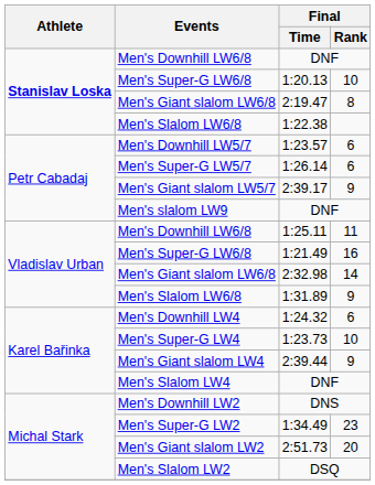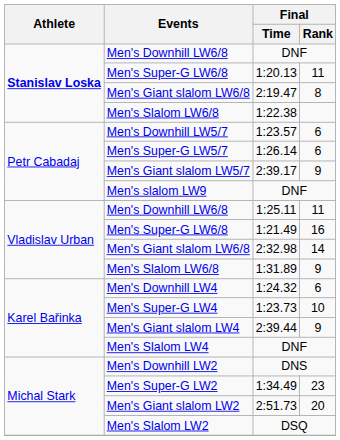1:20.13 | Final / Rank: 10 -> 11
